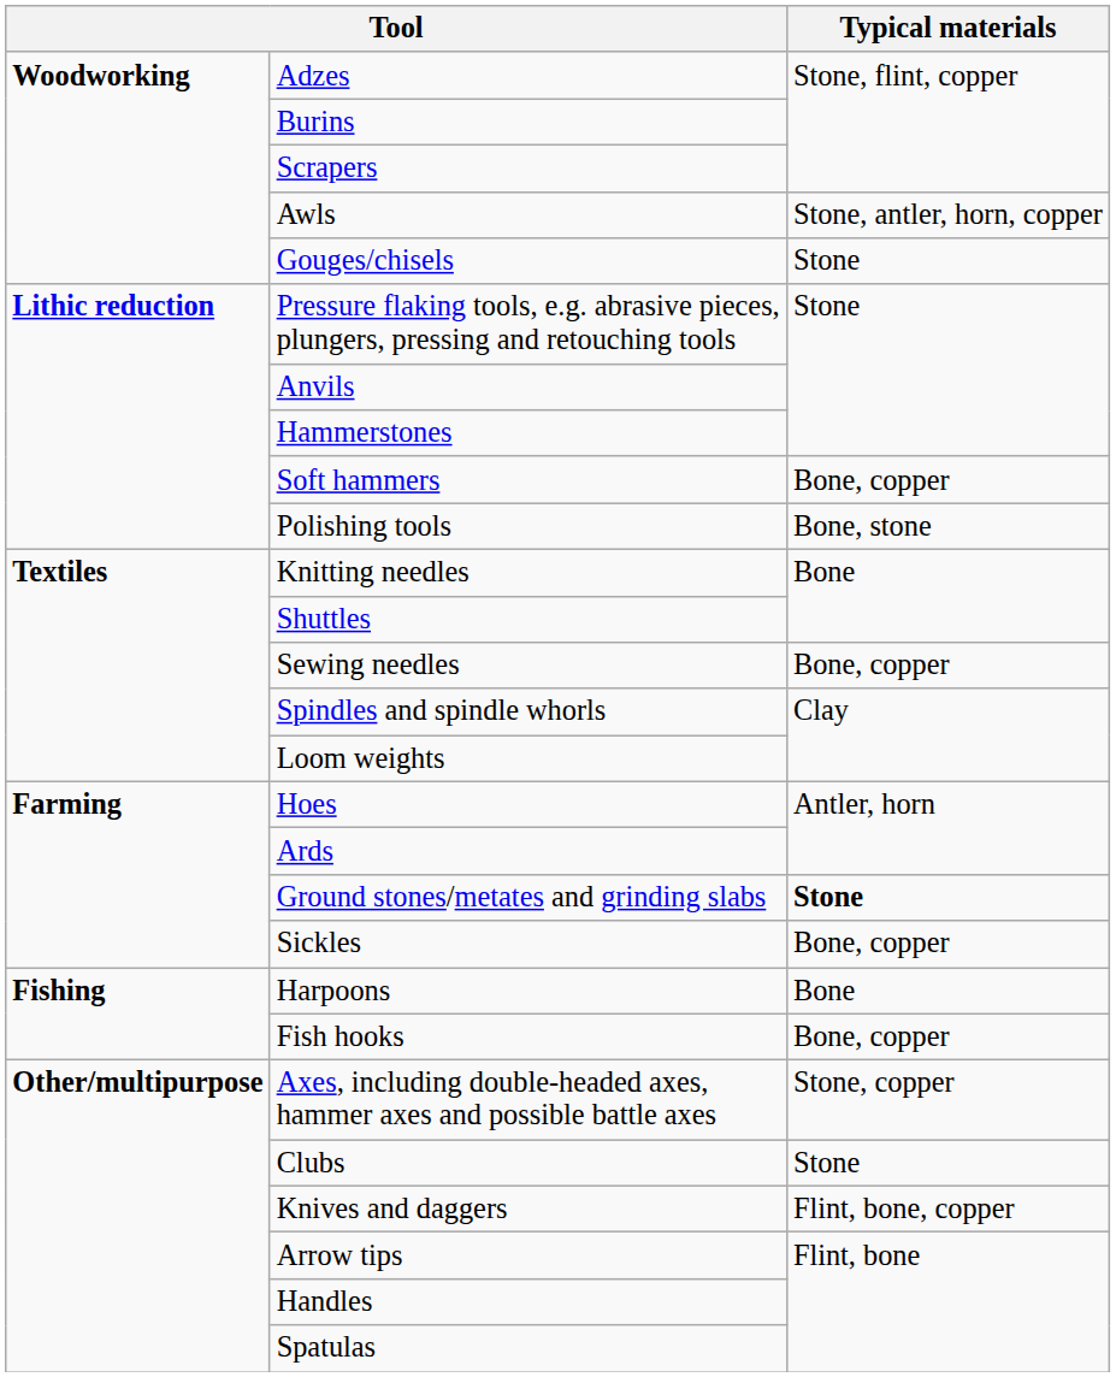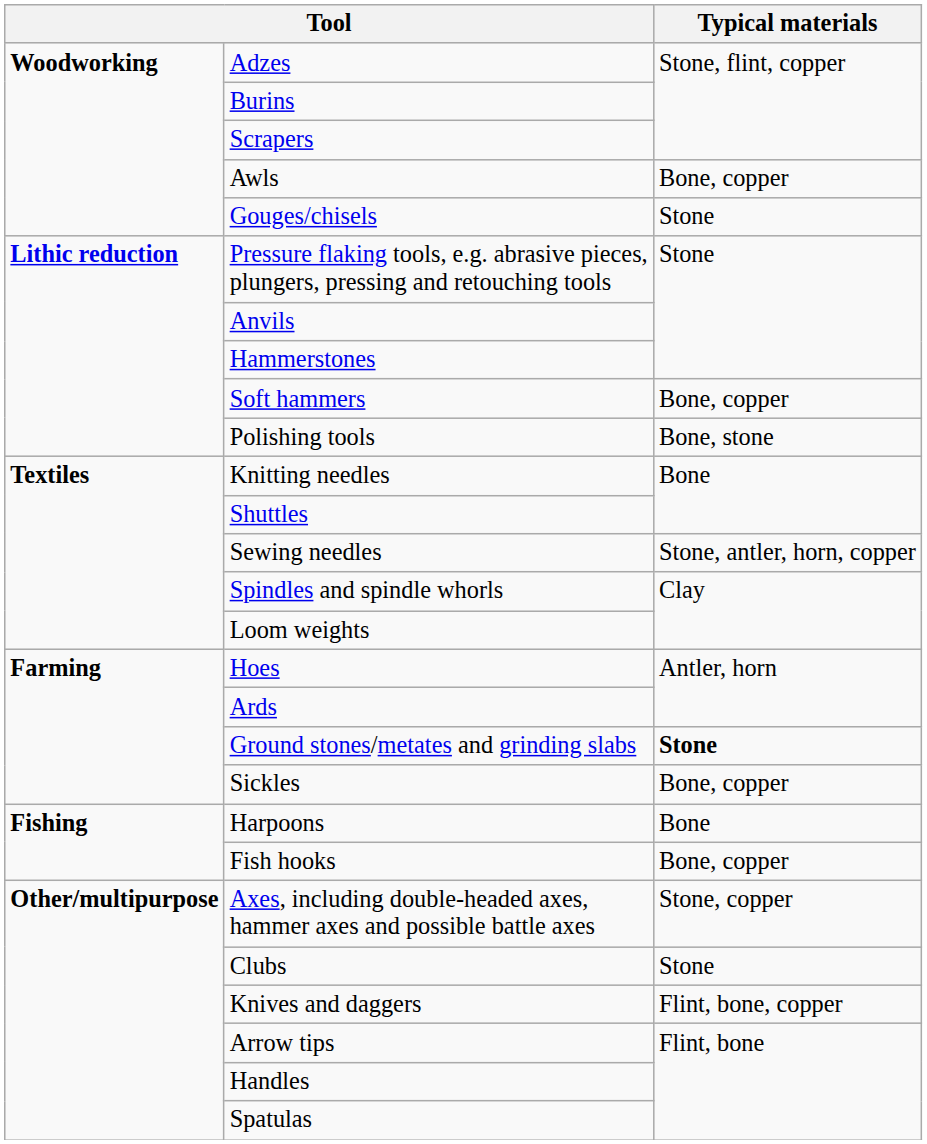Awls | Typical materials: Stone, antler, horn, copper -> Bone, copper
Sewing needles | Typical materials: Bone, copper -> Stone, antler, horn, copper
